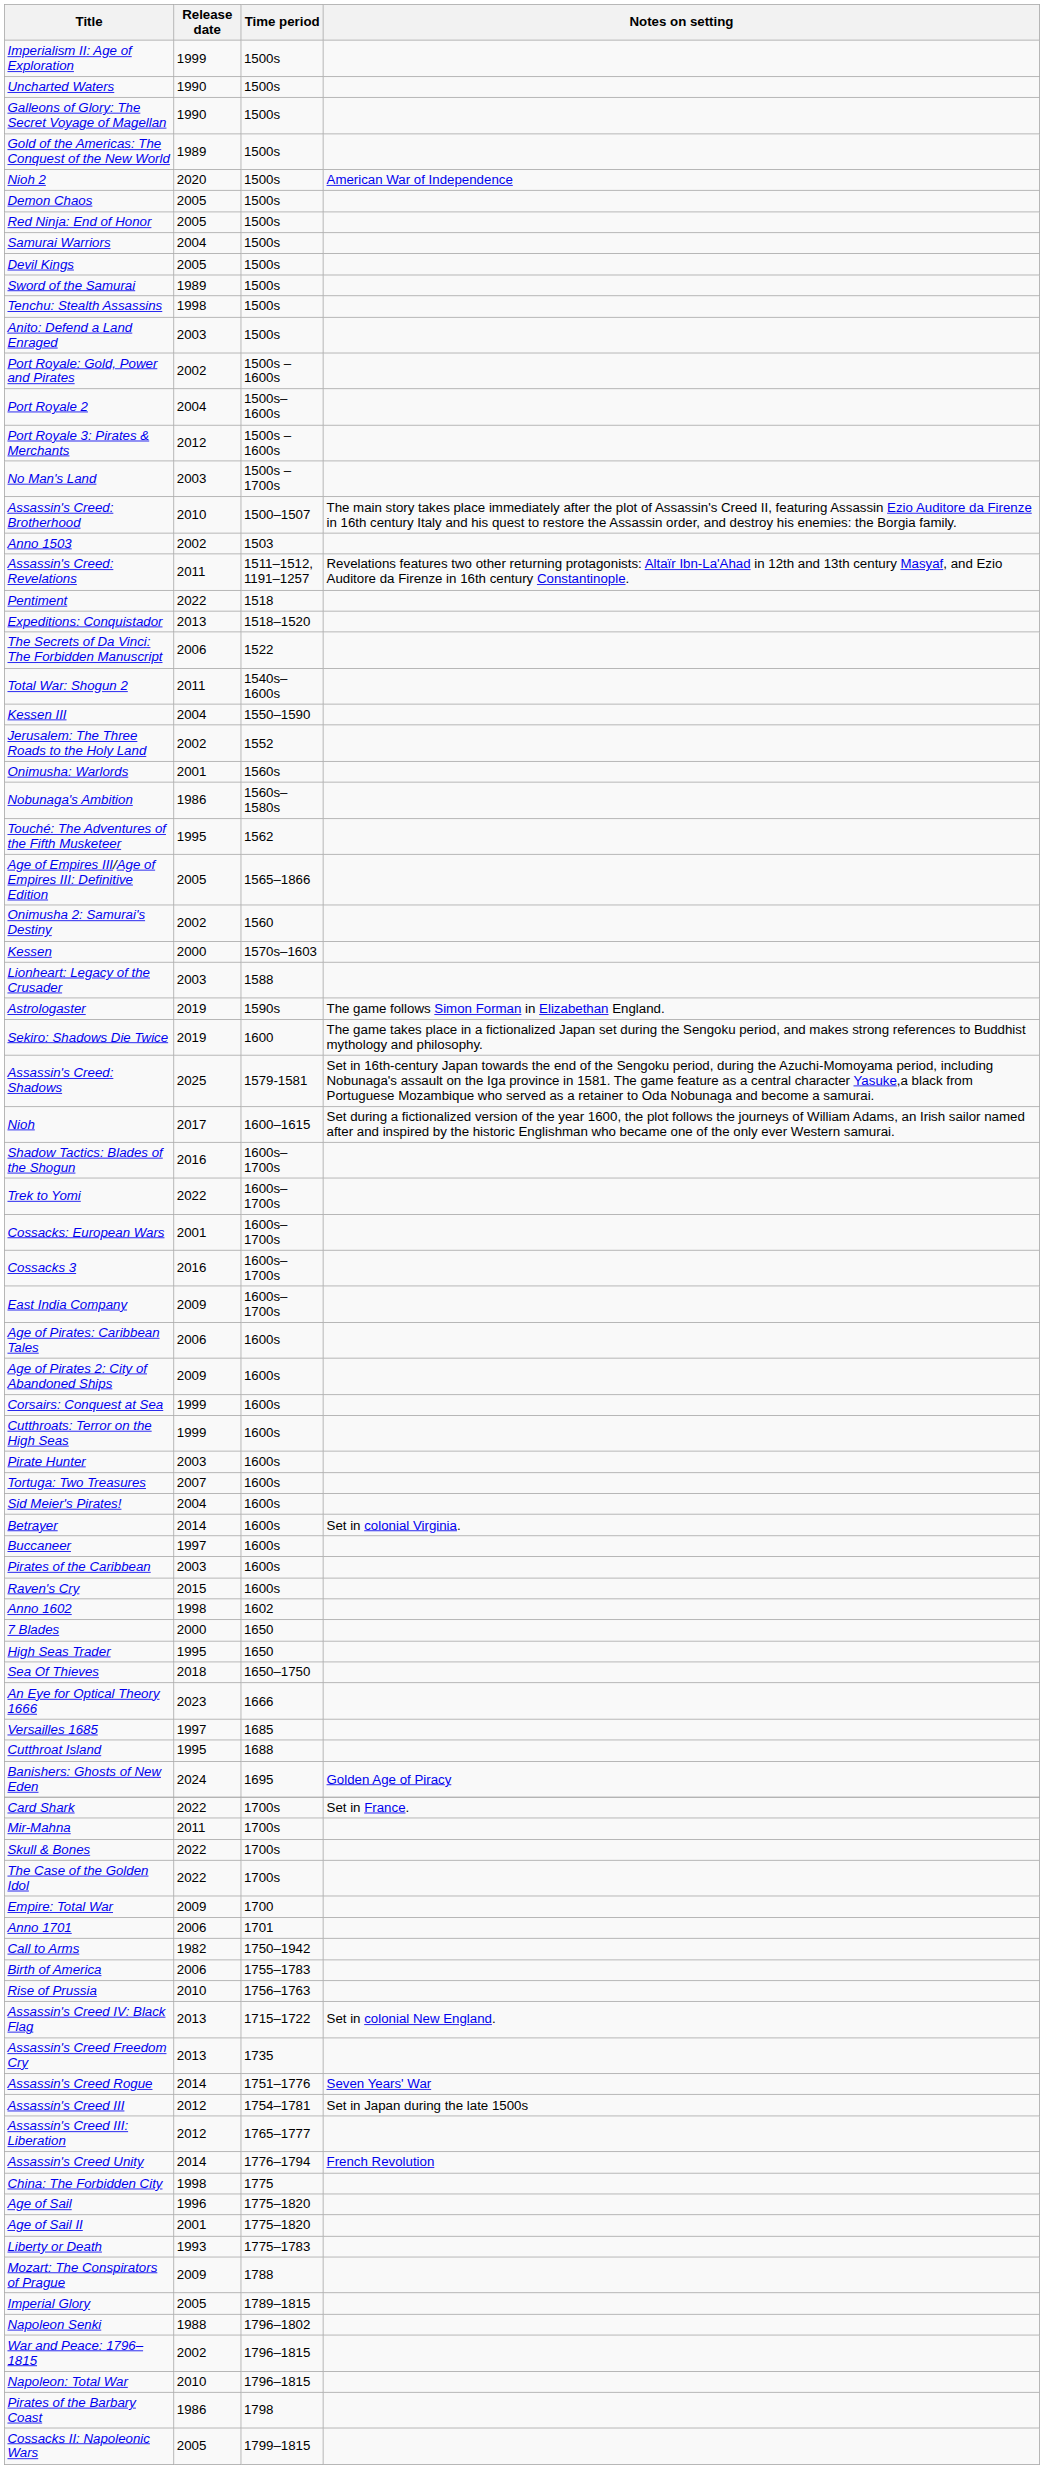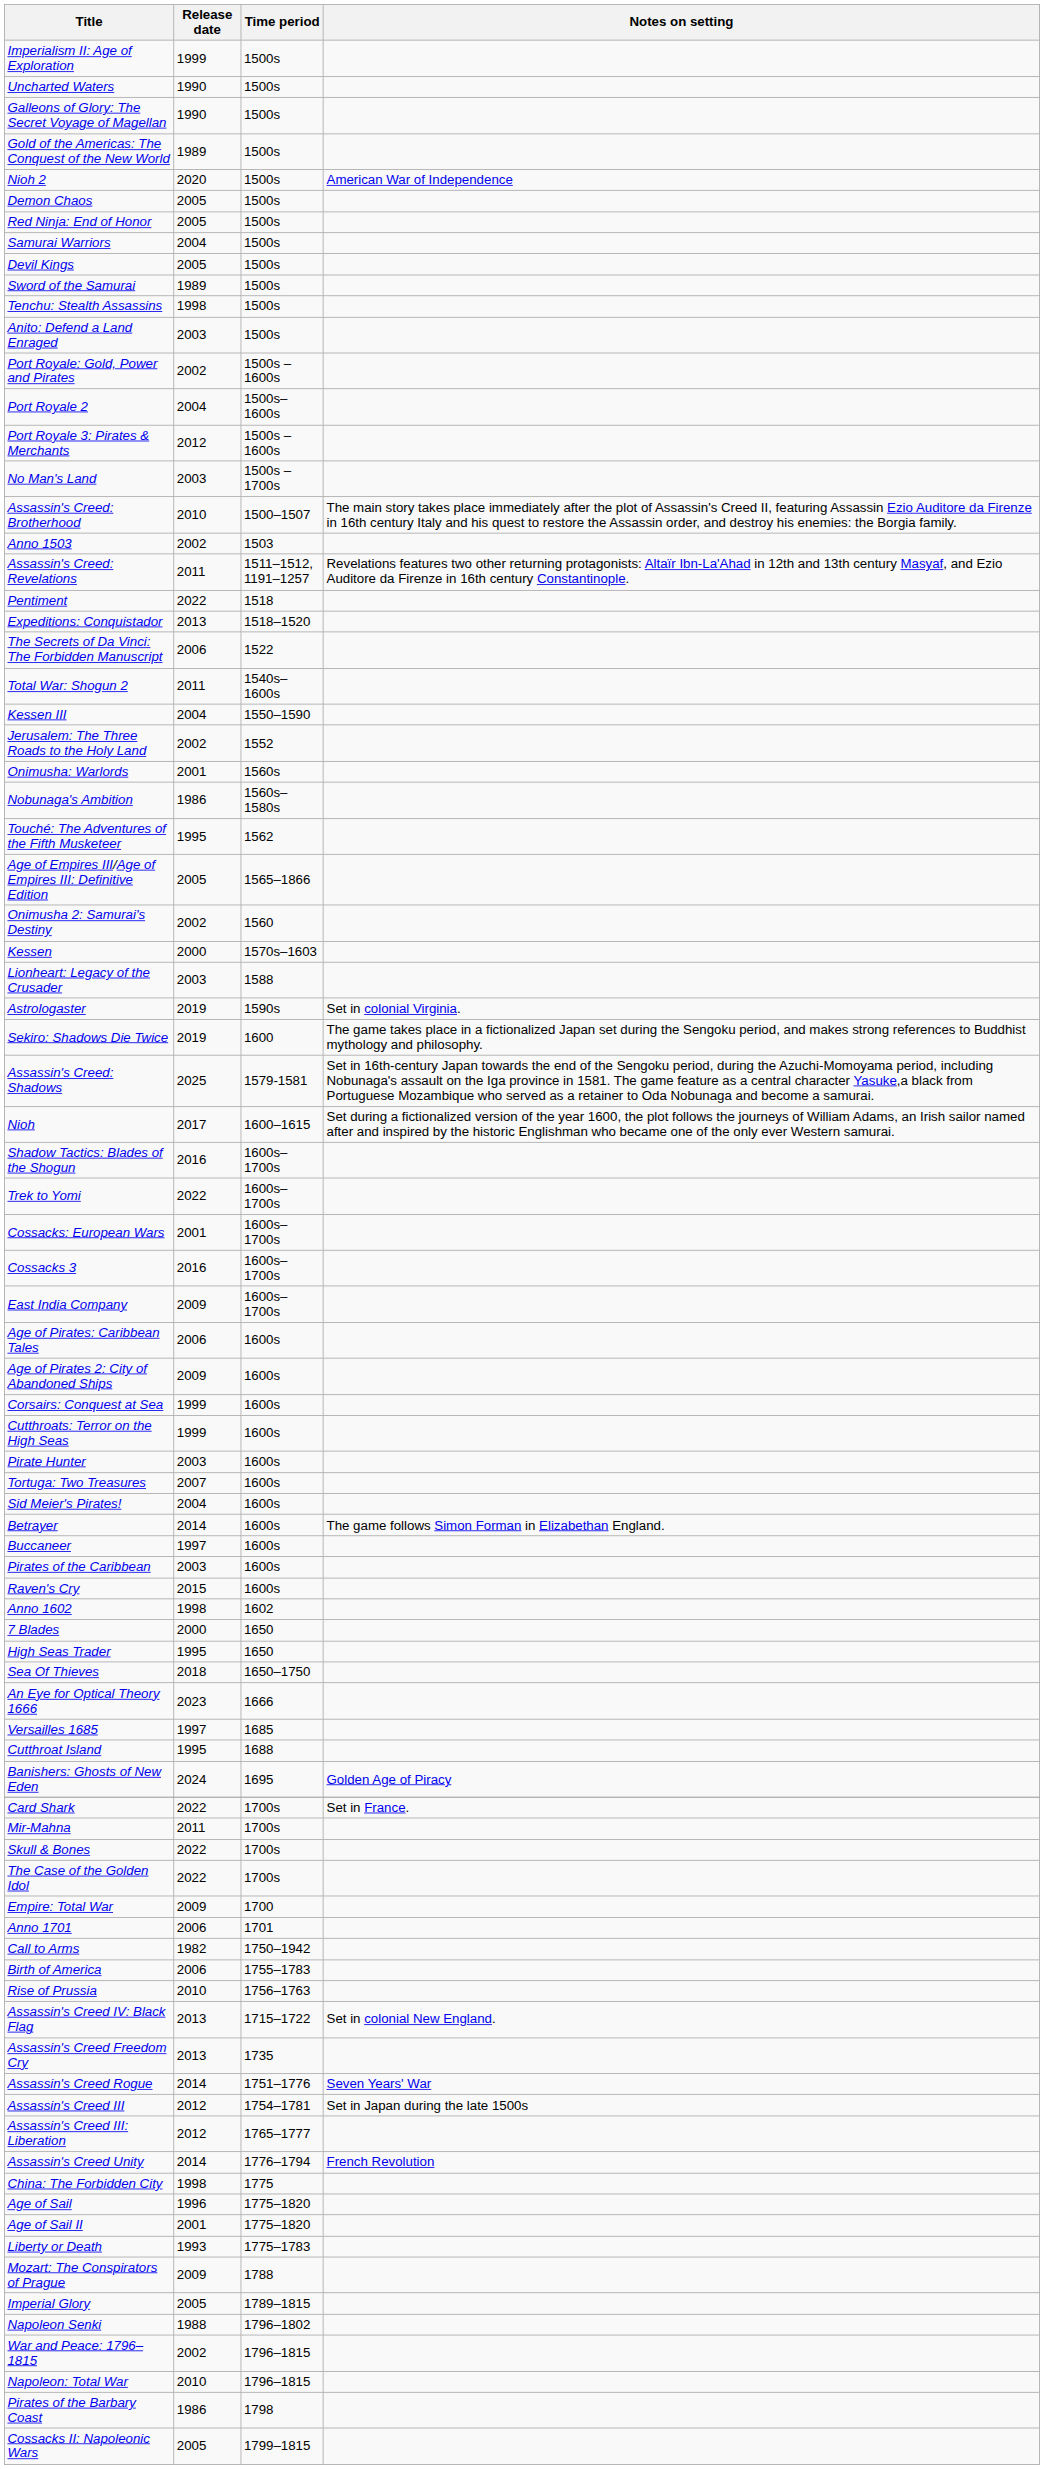Astrologaster | Notes on setting: The game follows Simon Forman in Elizabethan England. -> Set in colonial Virginia.
Betrayer | Notes on setting: Set in colonial Virginia. -> The game follows Simon Forman in Elizabethan England.
